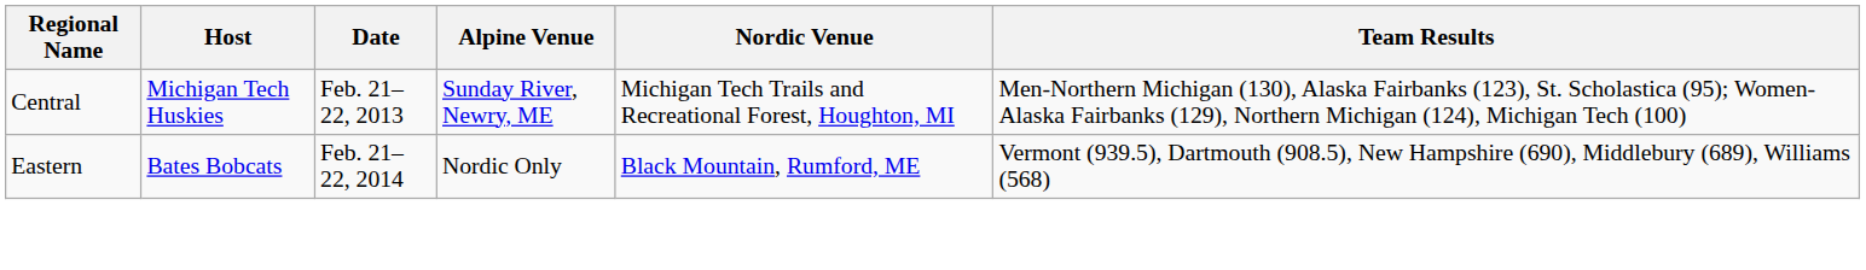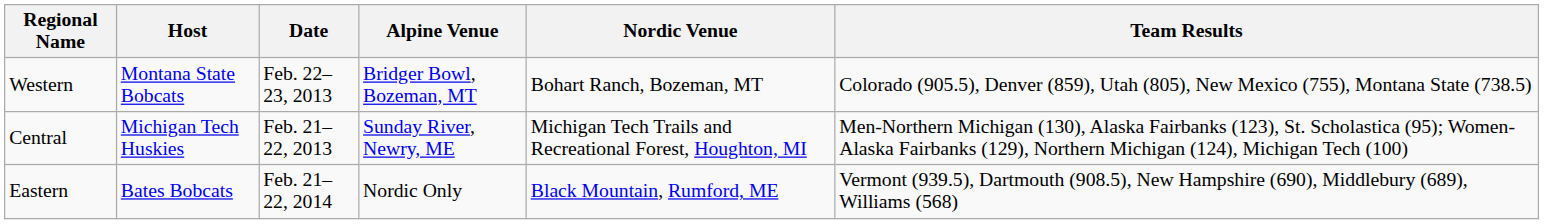+ row: Western | Montana State Bobcats | Feb. 22–23, 2013 | Bridger Bowl, Bozeman, MT | Bohart Ranch, Bozeman, MT | Colorado (905.5), Denver (859), Utah (805), New Mexico (755), Montana State (738.5)
